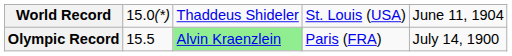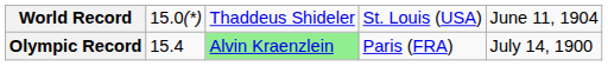Olympic Record | column 2: 15.5 -> 15.4
